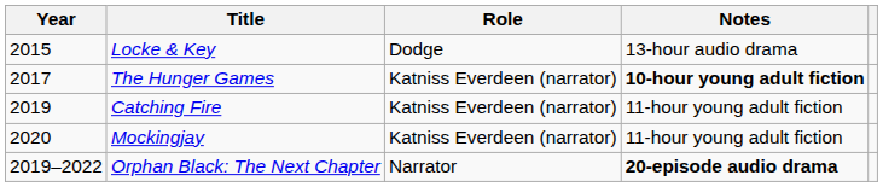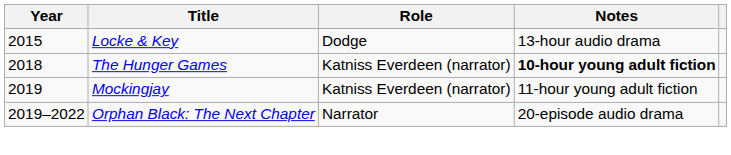The Hunger Games | Year: 2017 -> 2018
- row: 2019 | Catching Fire | Katniss Everdeen (narrator) | 11-hour young adult fiction
Mockingjay | Year: 2020 -> 2019
Orphan Black: The Next Chapter | Notes: bold -> normal
